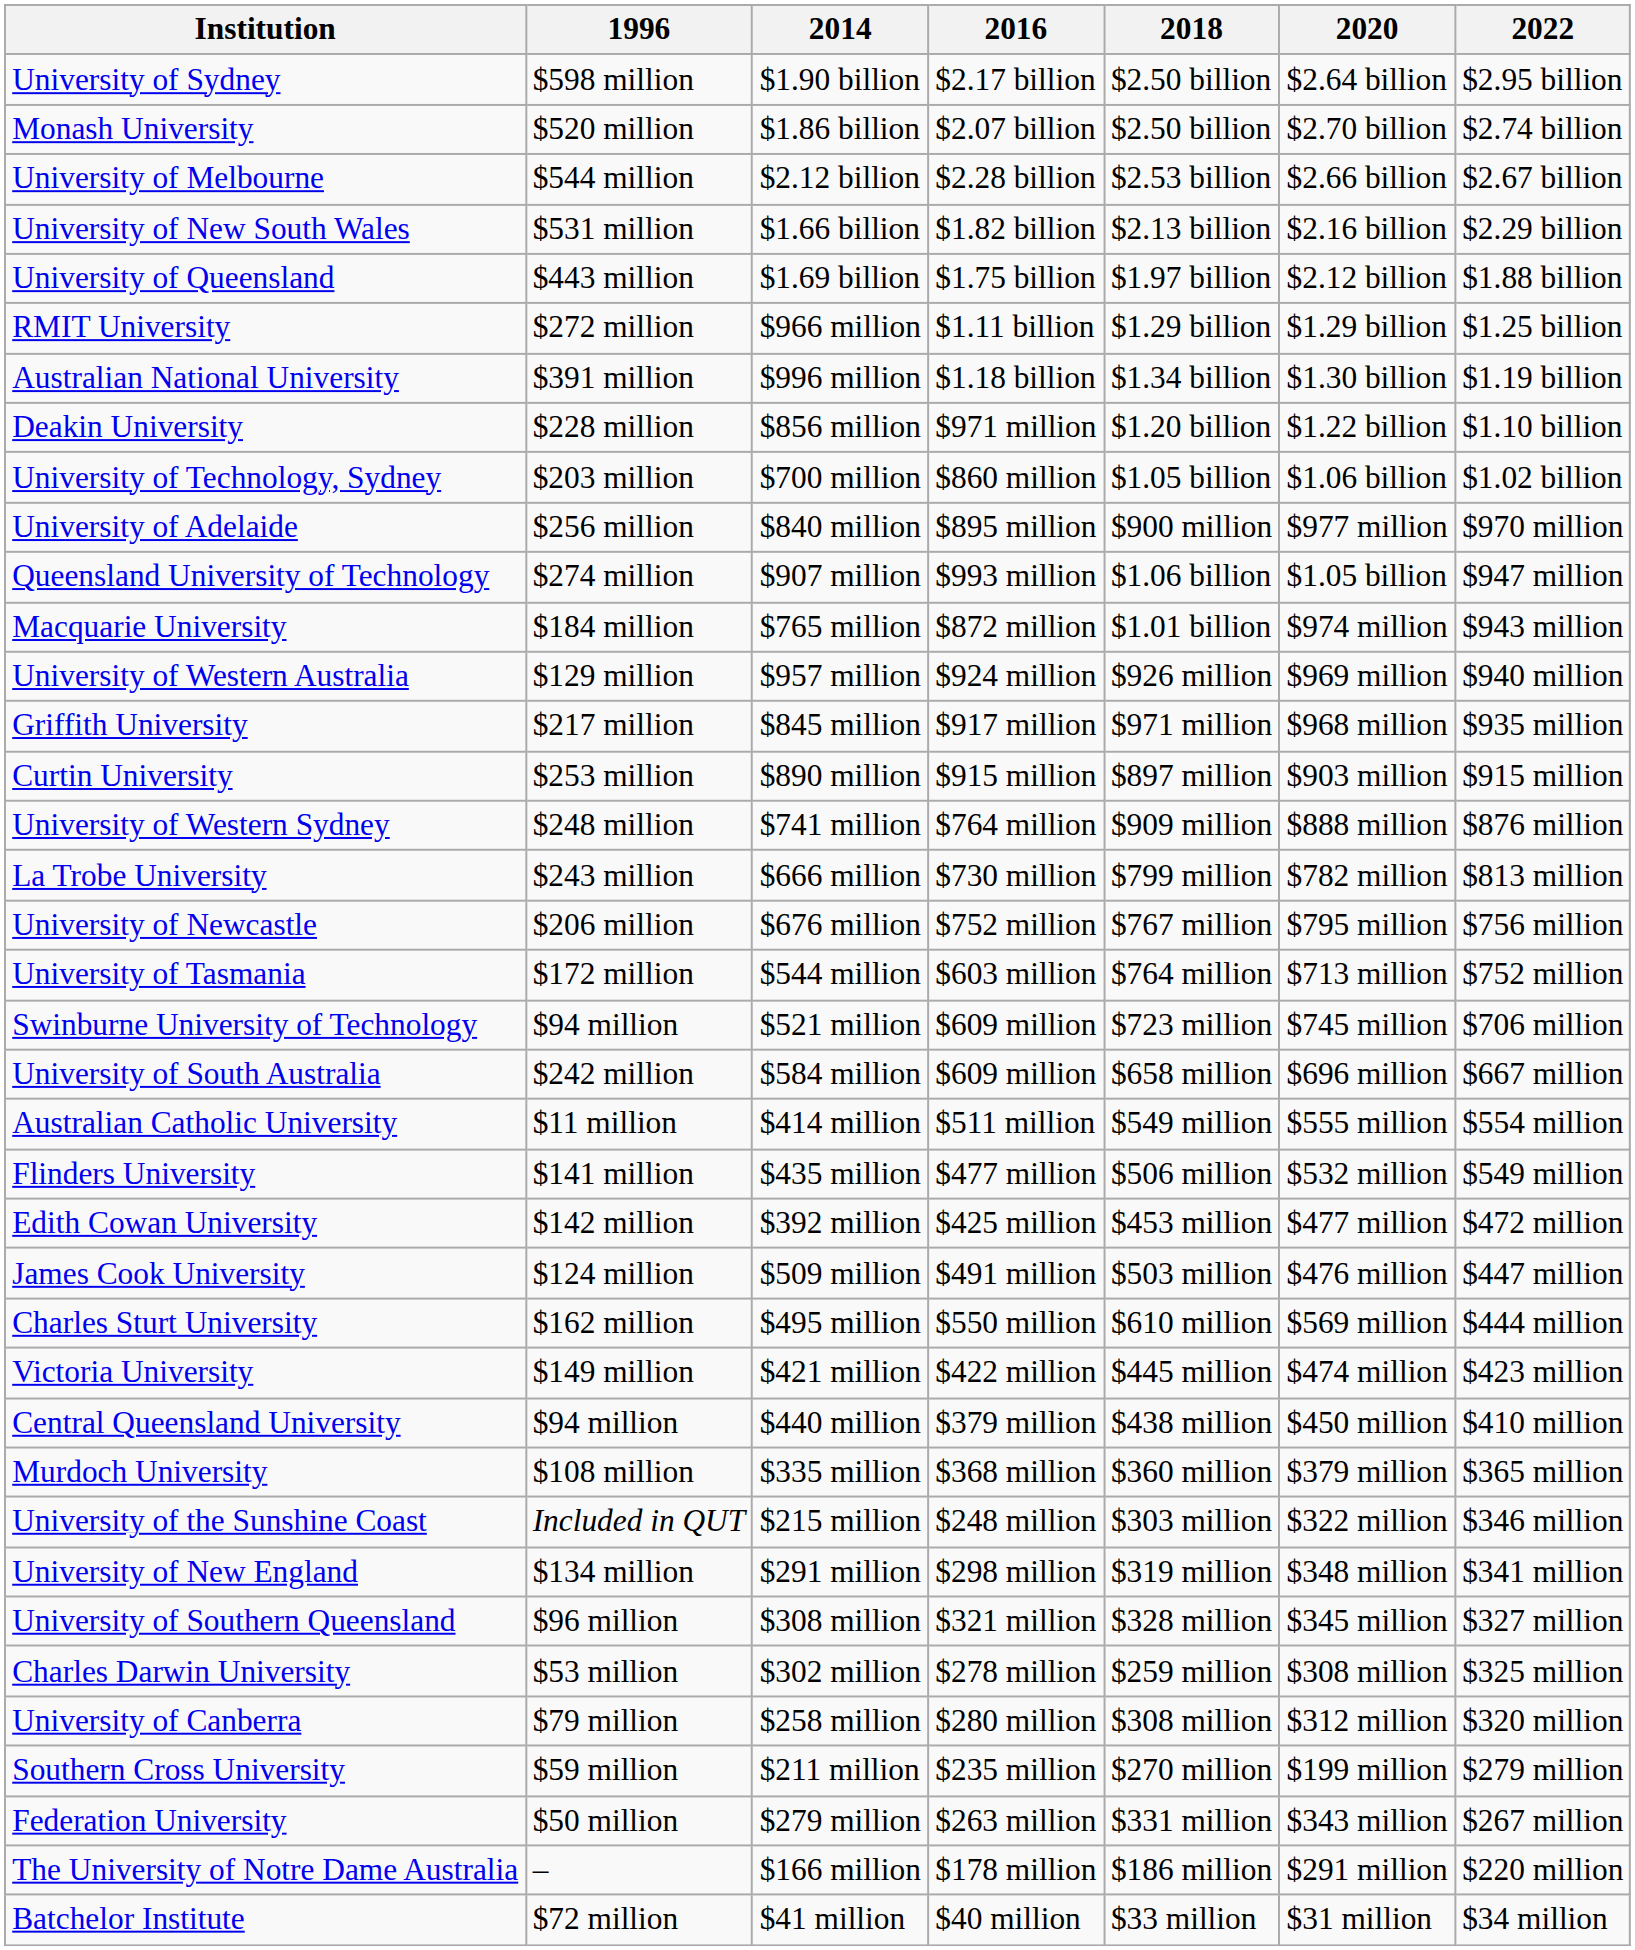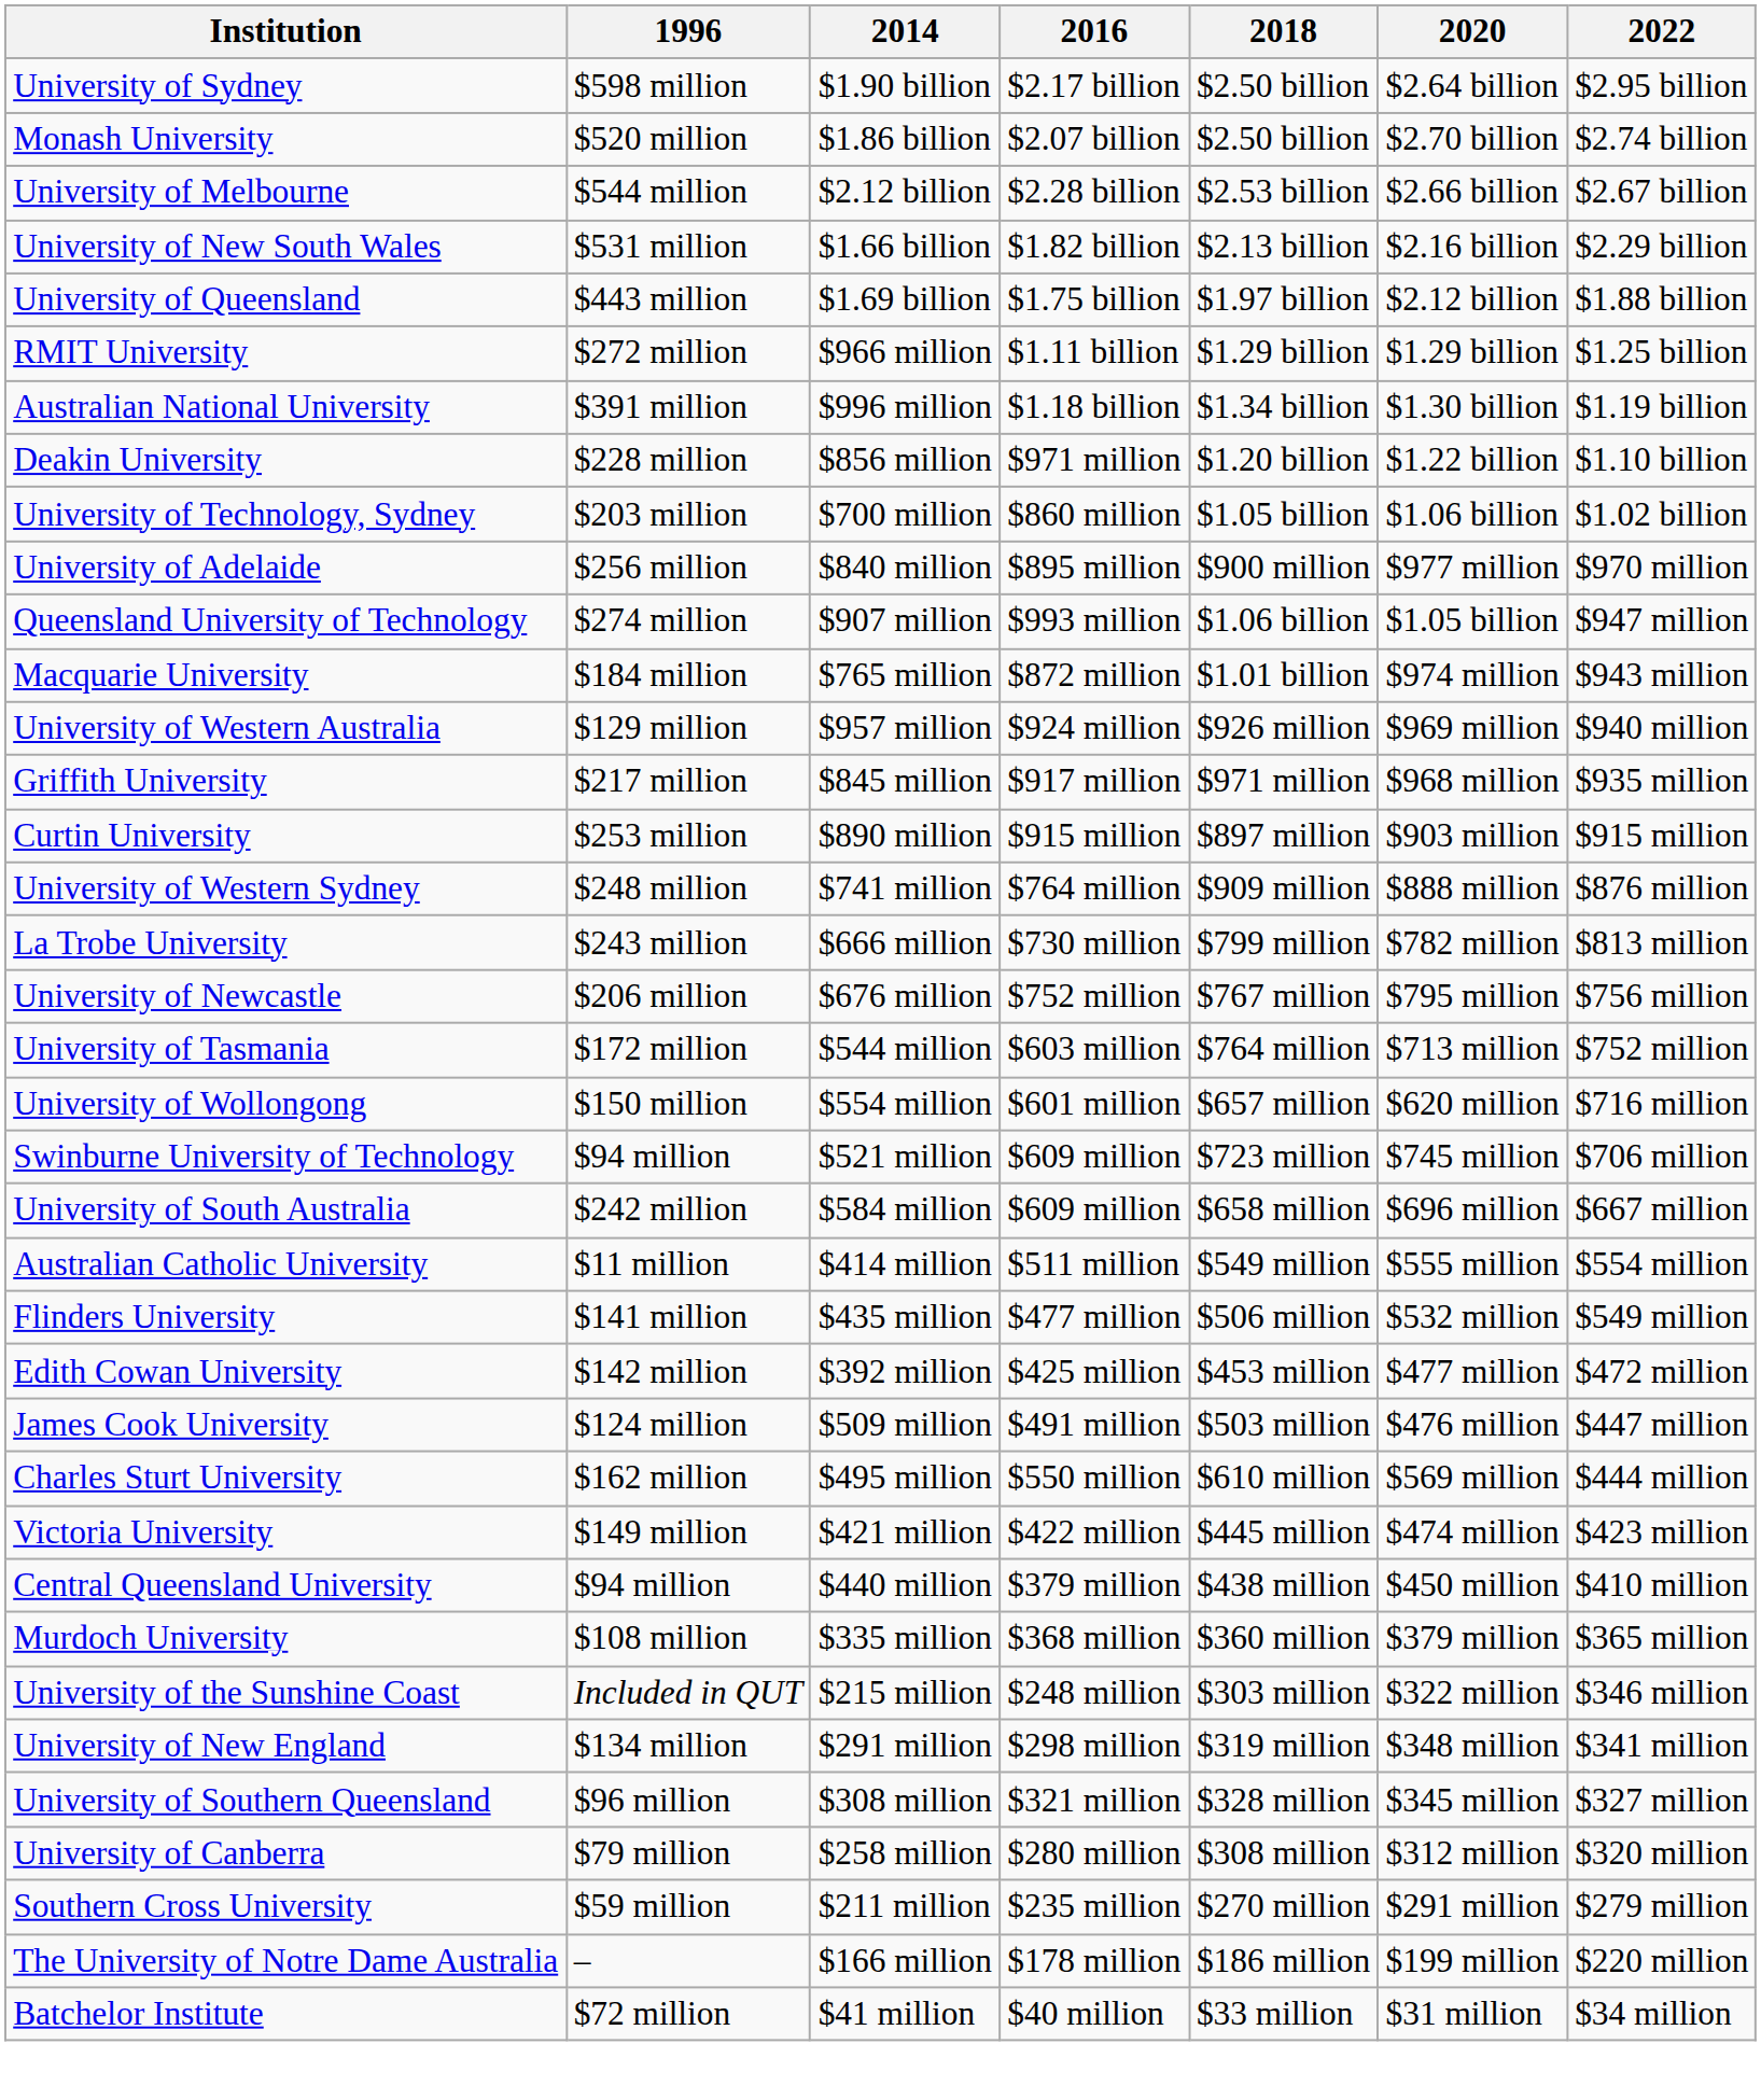+ row: University of Wollongong | $150 million | $554 million | $601 million | $657 million | $620 million | $716 million
- row: Charles Darwin University | $53 million | $302 million | $278 million | $259 million | $308 million | $325 million
Southern Cross University | 2020: $199 million -> $291 million
- row: Federation University | $50 million | $279 million | $263 million | $331 million | $343 million | $267 million
The University of Notre Dame Australia | 2020: $291 million -> $199 million
